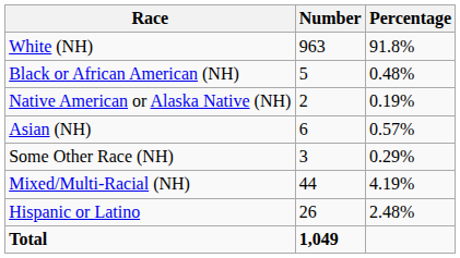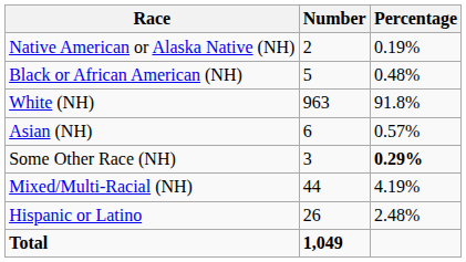rows swapped: White (NH) <-> Native American or Alaska Native (NH)
Some Other Race (NH) | Percentage: normal -> bold
